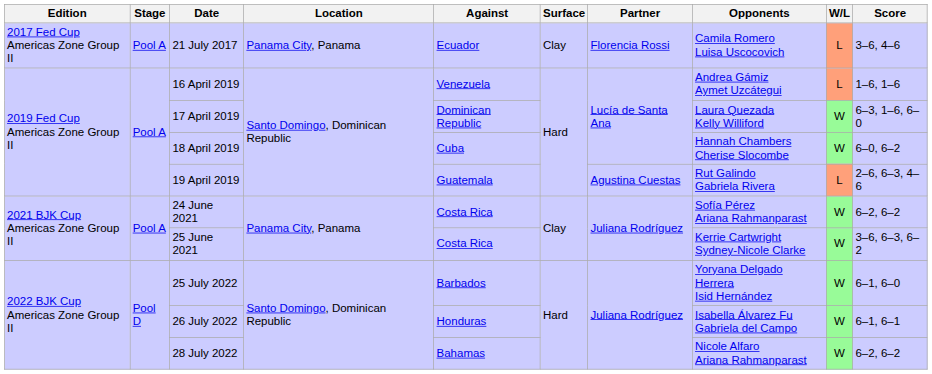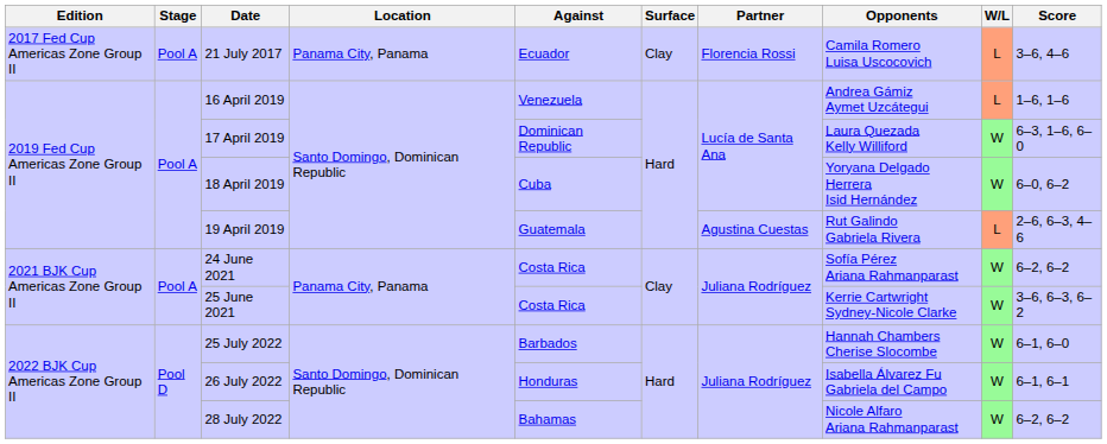18 April 2019 | Opponents: Hannah Chambers Cherise Slocombe -> Yoryana Delgado Herrera Isid Hernández
25 July 2022 | Opponents: Yoryana Delgado Herrera Isid Hernández -> Hannah Chambers Cherise Slocombe
